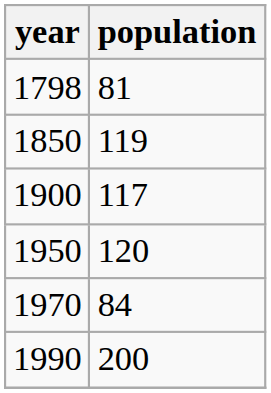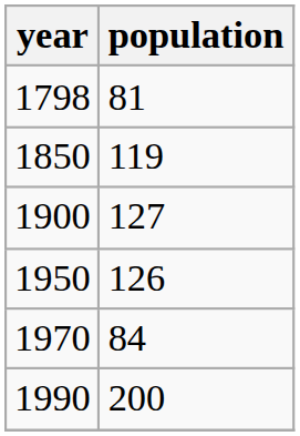1900 | population: 117 -> 127
1950 | population: 120 -> 126
